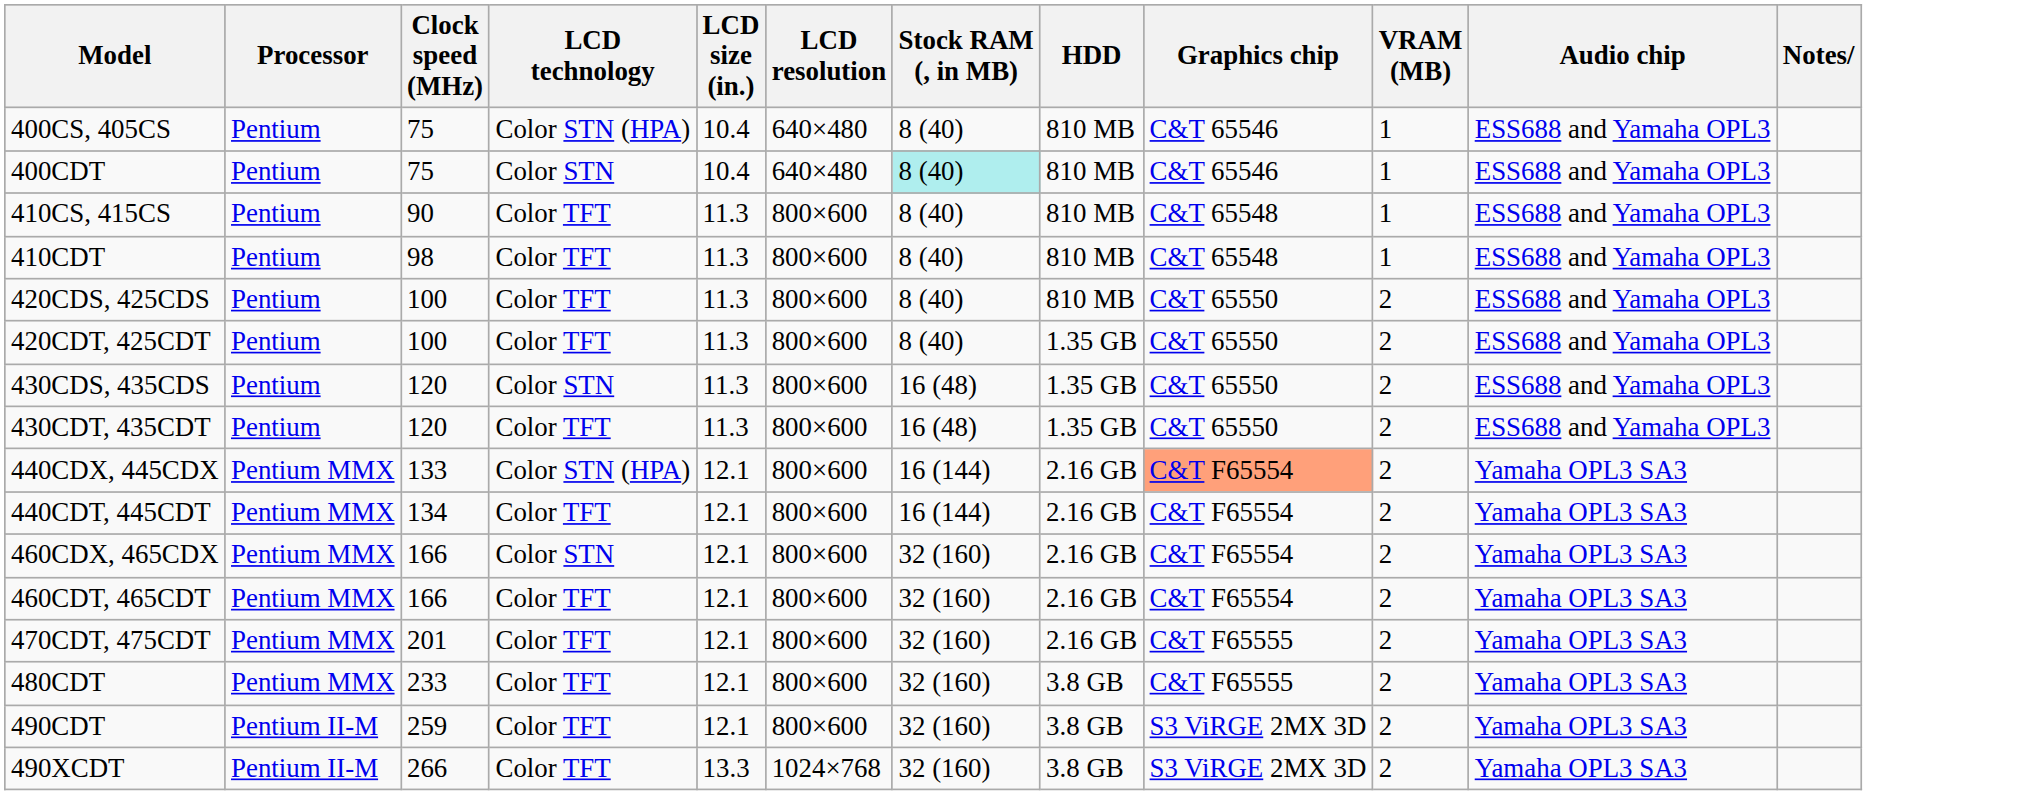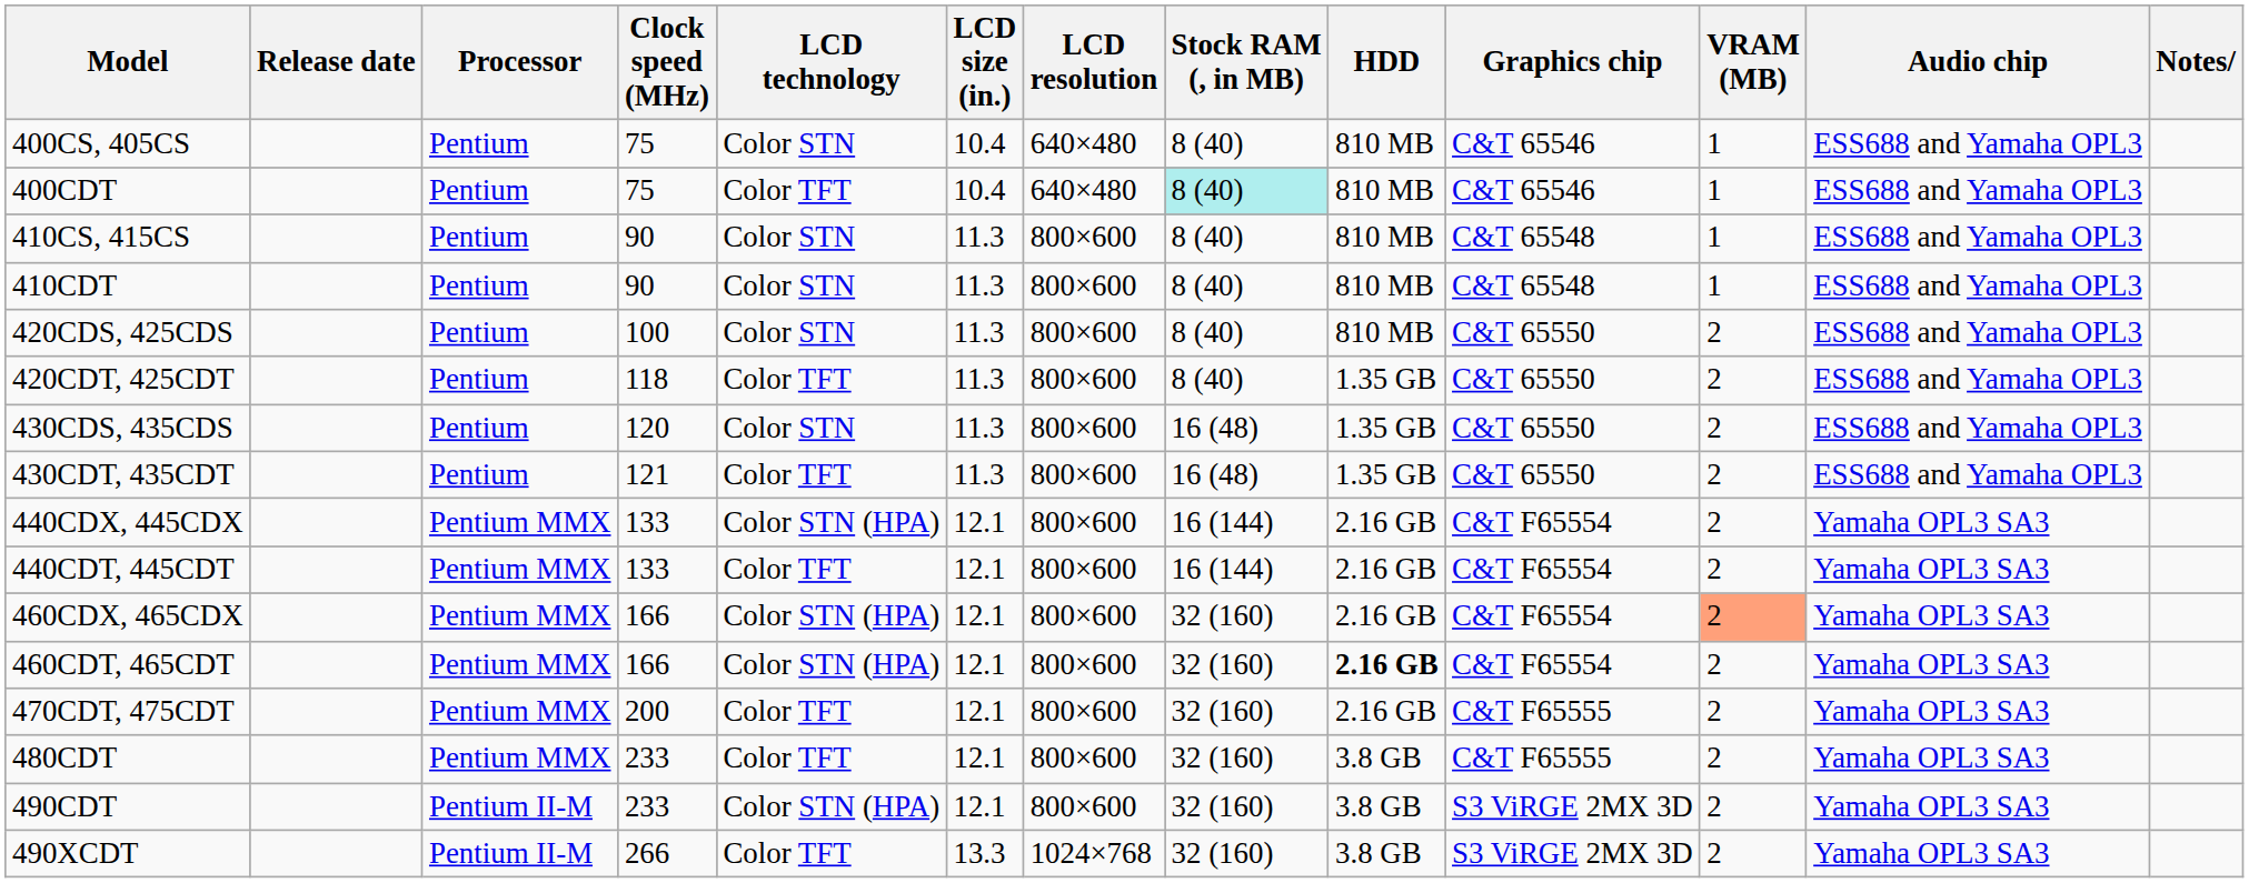+ column: Release date
400CS, 405CS | LCD technology: Color STN (HPA) -> Color STN
400CDT | LCD technology: Color STN -> Color TFT
410CS, 415CS | LCD technology: Color TFT -> Color STN
410CDT | Clock speed (MHz): 98 -> 90
410CDT | LCD technology: Color TFT -> Color STN
420CDS, 425CDS | LCD technology: Color TFT -> Color STN
420CDT, 425CDT | Clock speed (MHz): 100 -> 118
430CDT, 435CDT | Clock speed (MHz): 120 -> 121
440CDX, 445CDX | Graphics chip: lightsalmon background -> no background
440CDT, 445CDT | Clock speed (MHz): 134 -> 133
460CDX, 465CDX | LCD technology: Color STN -> Color STN (HPA)
460CDX, 465CDX | VRAM (MB): no background -> lightsalmon background
460CDT, 465CDT | LCD technology: Color TFT -> Color STN (HPA)
460CDT, 465CDT | HDD: normal -> bold
470CDT, 475CDT | Clock speed (MHz): 201 -> 200
490CDT | Clock speed (MHz): 259 -> 233
490CDT | LCD technology: Color TFT -> Color STN (HPA)
